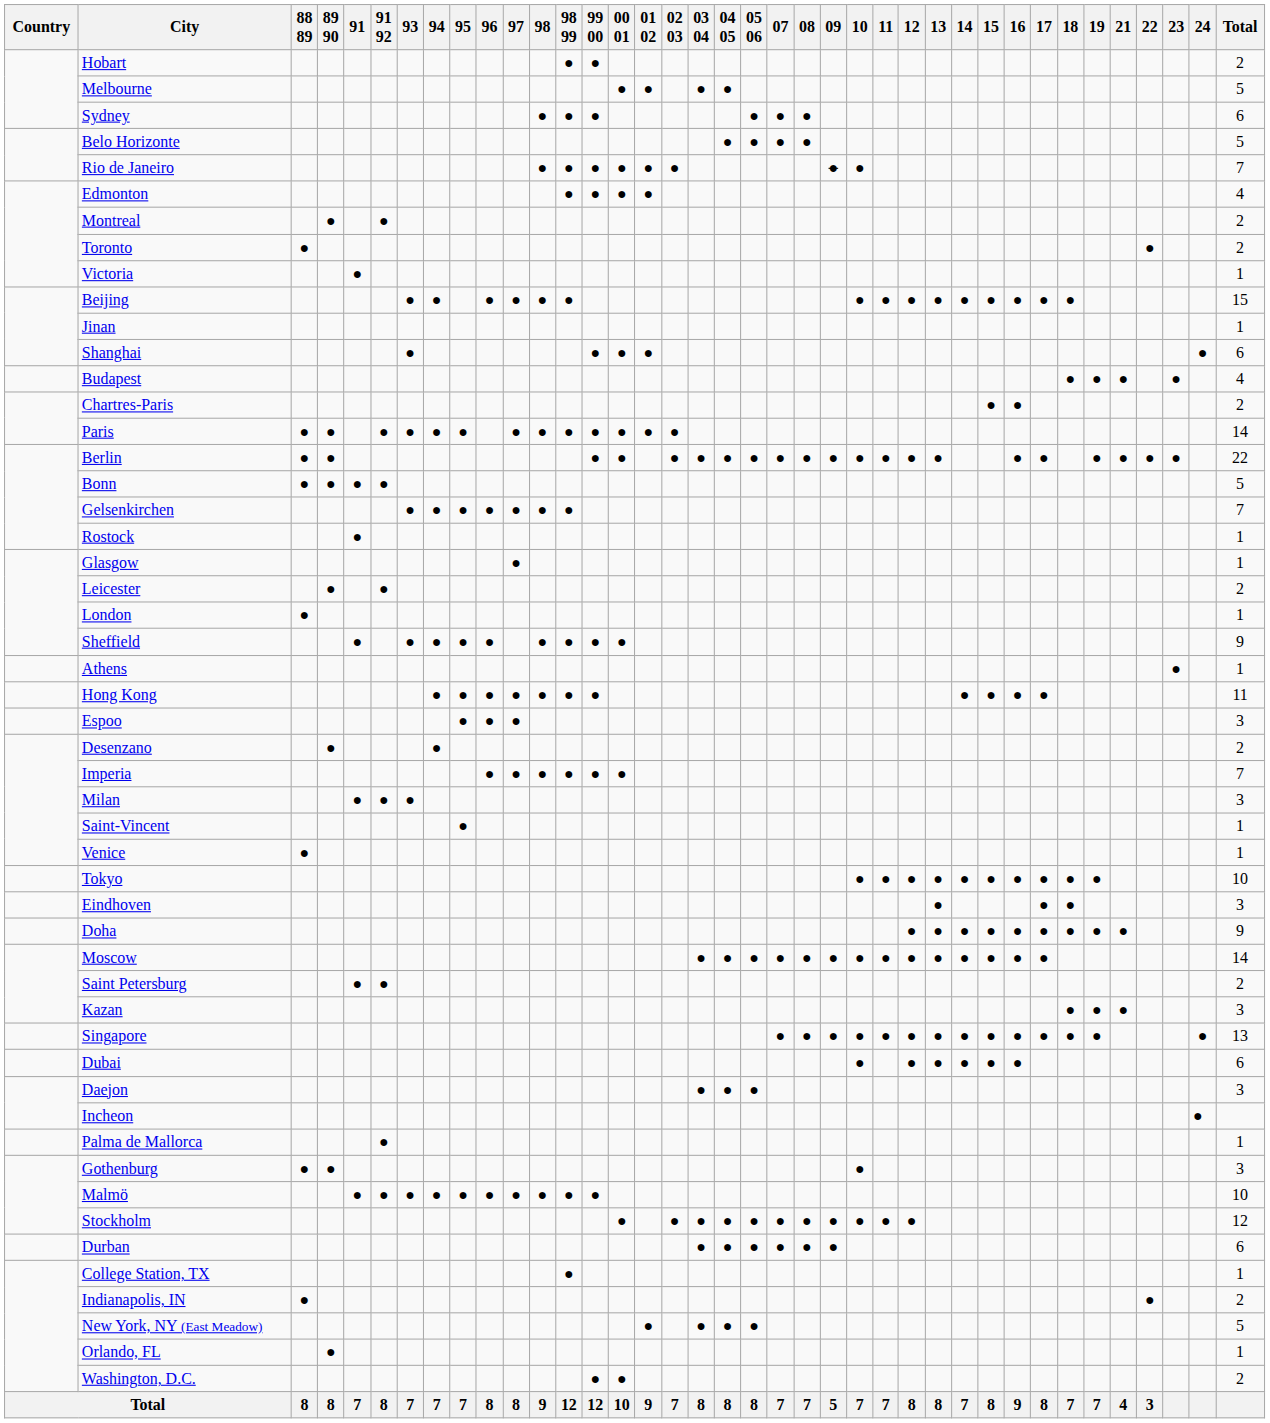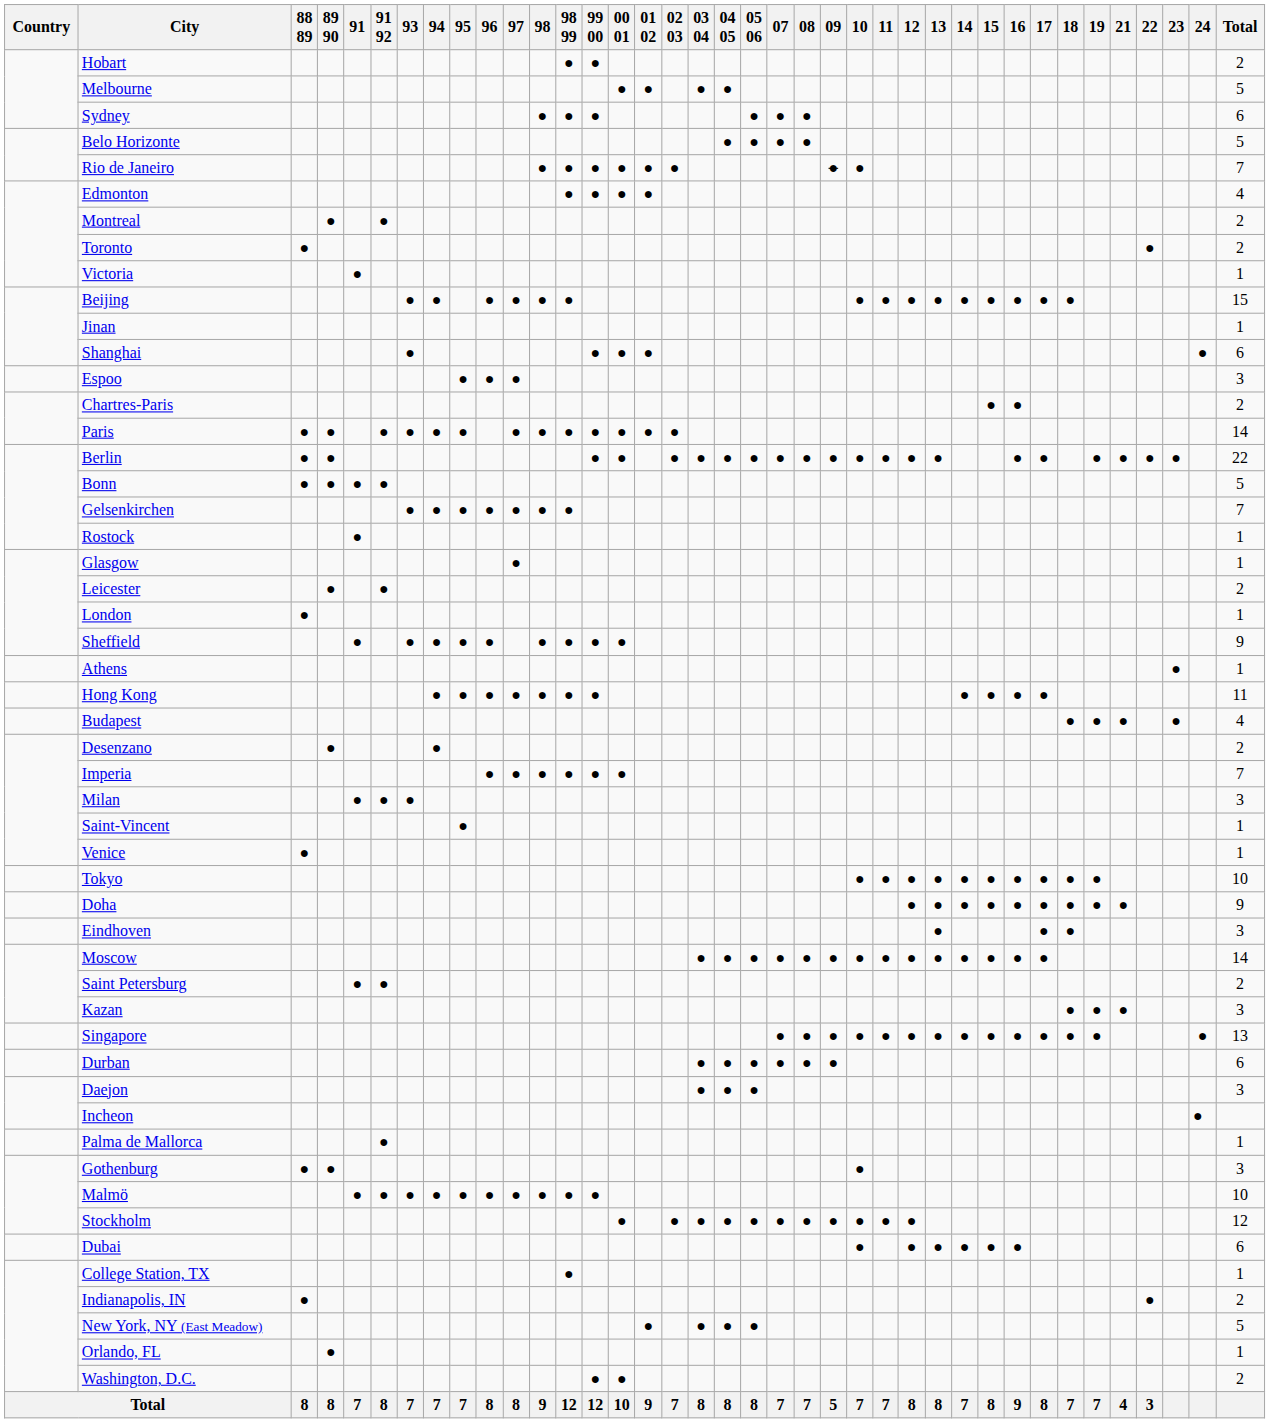rows swapped: Espoo <-> Budapest
rows swapped: Eindhoven <-> Doha
rows swapped: Durban <-> Dubai
